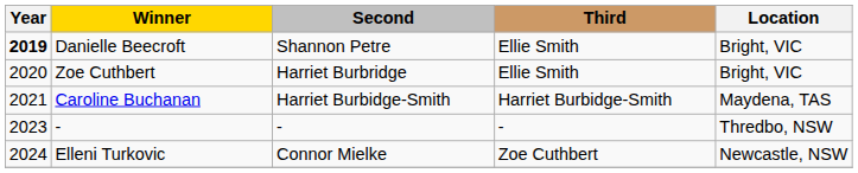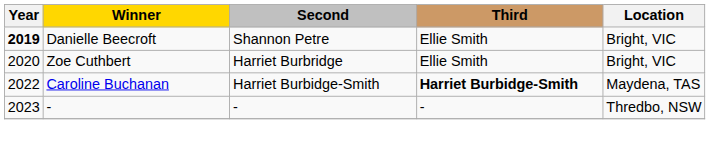Caroline Buchanan | Year: 2021 -> 2022
Caroline Buchanan | Third: normal -> bold
- row: 2024 | Elleni Turkovic | Connor Mielke | Zoe Cuthbert | Newcastle, NSW
